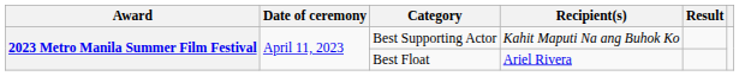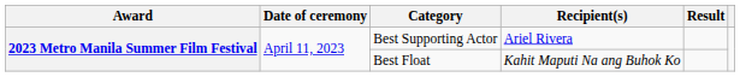Best Supporting Actor | Recipient(s): Kahit Maputi Na ang Buhok Ko -> Ariel Rivera
Best Float | Recipient(s): Ariel Rivera -> Kahit Maputi Na ang Buhok Ko
